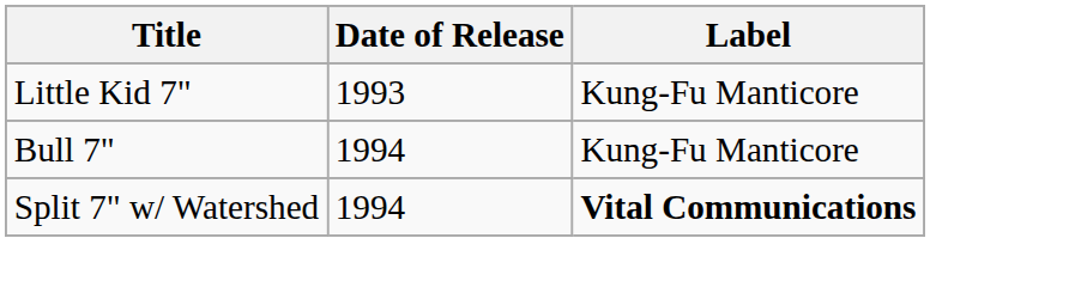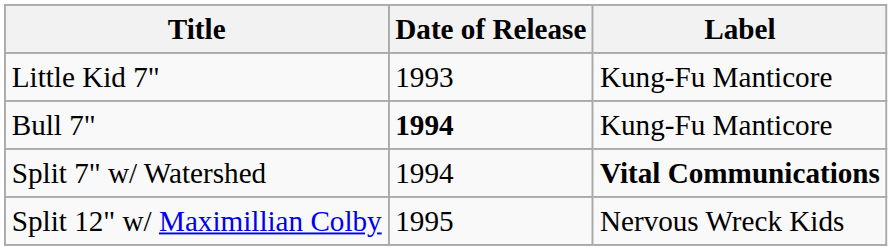Bull 7" | Date of Release: normal -> bold
+ row: Split 12" w/ Maximillian Colby | 1995 | Nervous Wreck Kids
